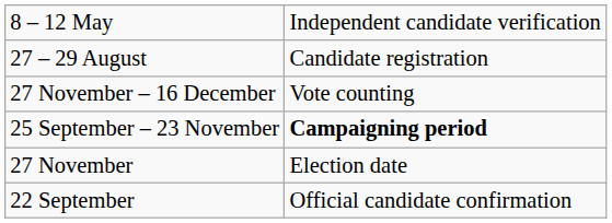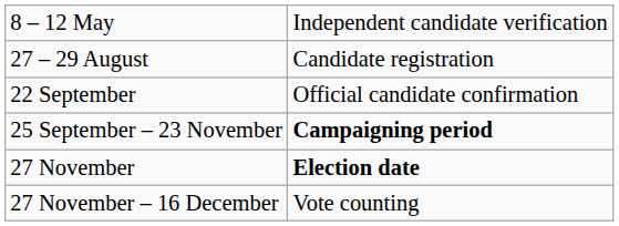rows swapped: 22 September <-> 27 November – 16 December
27 November | column 2: normal -> bold
